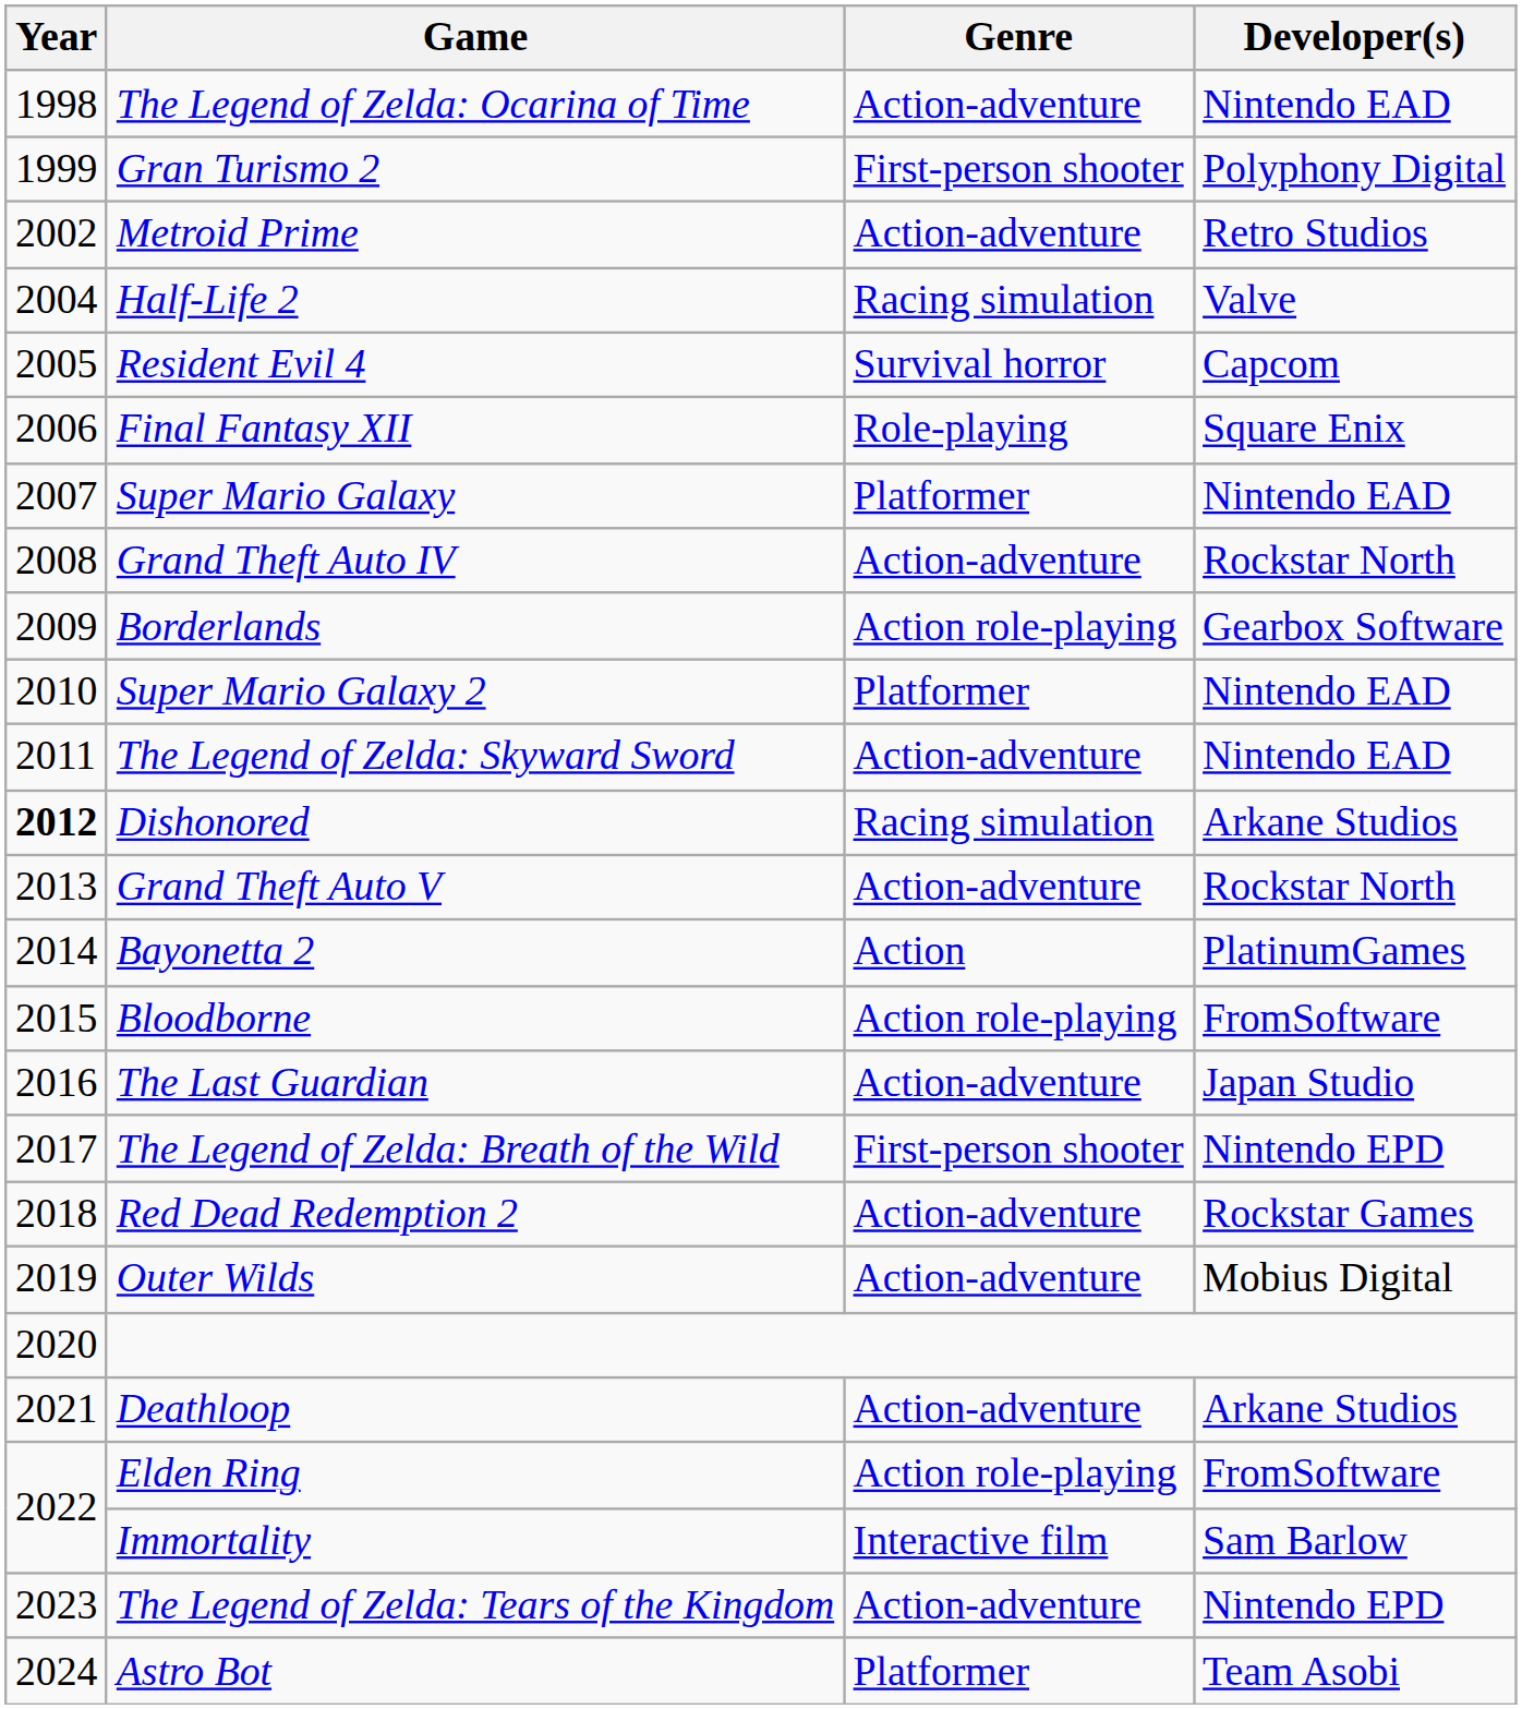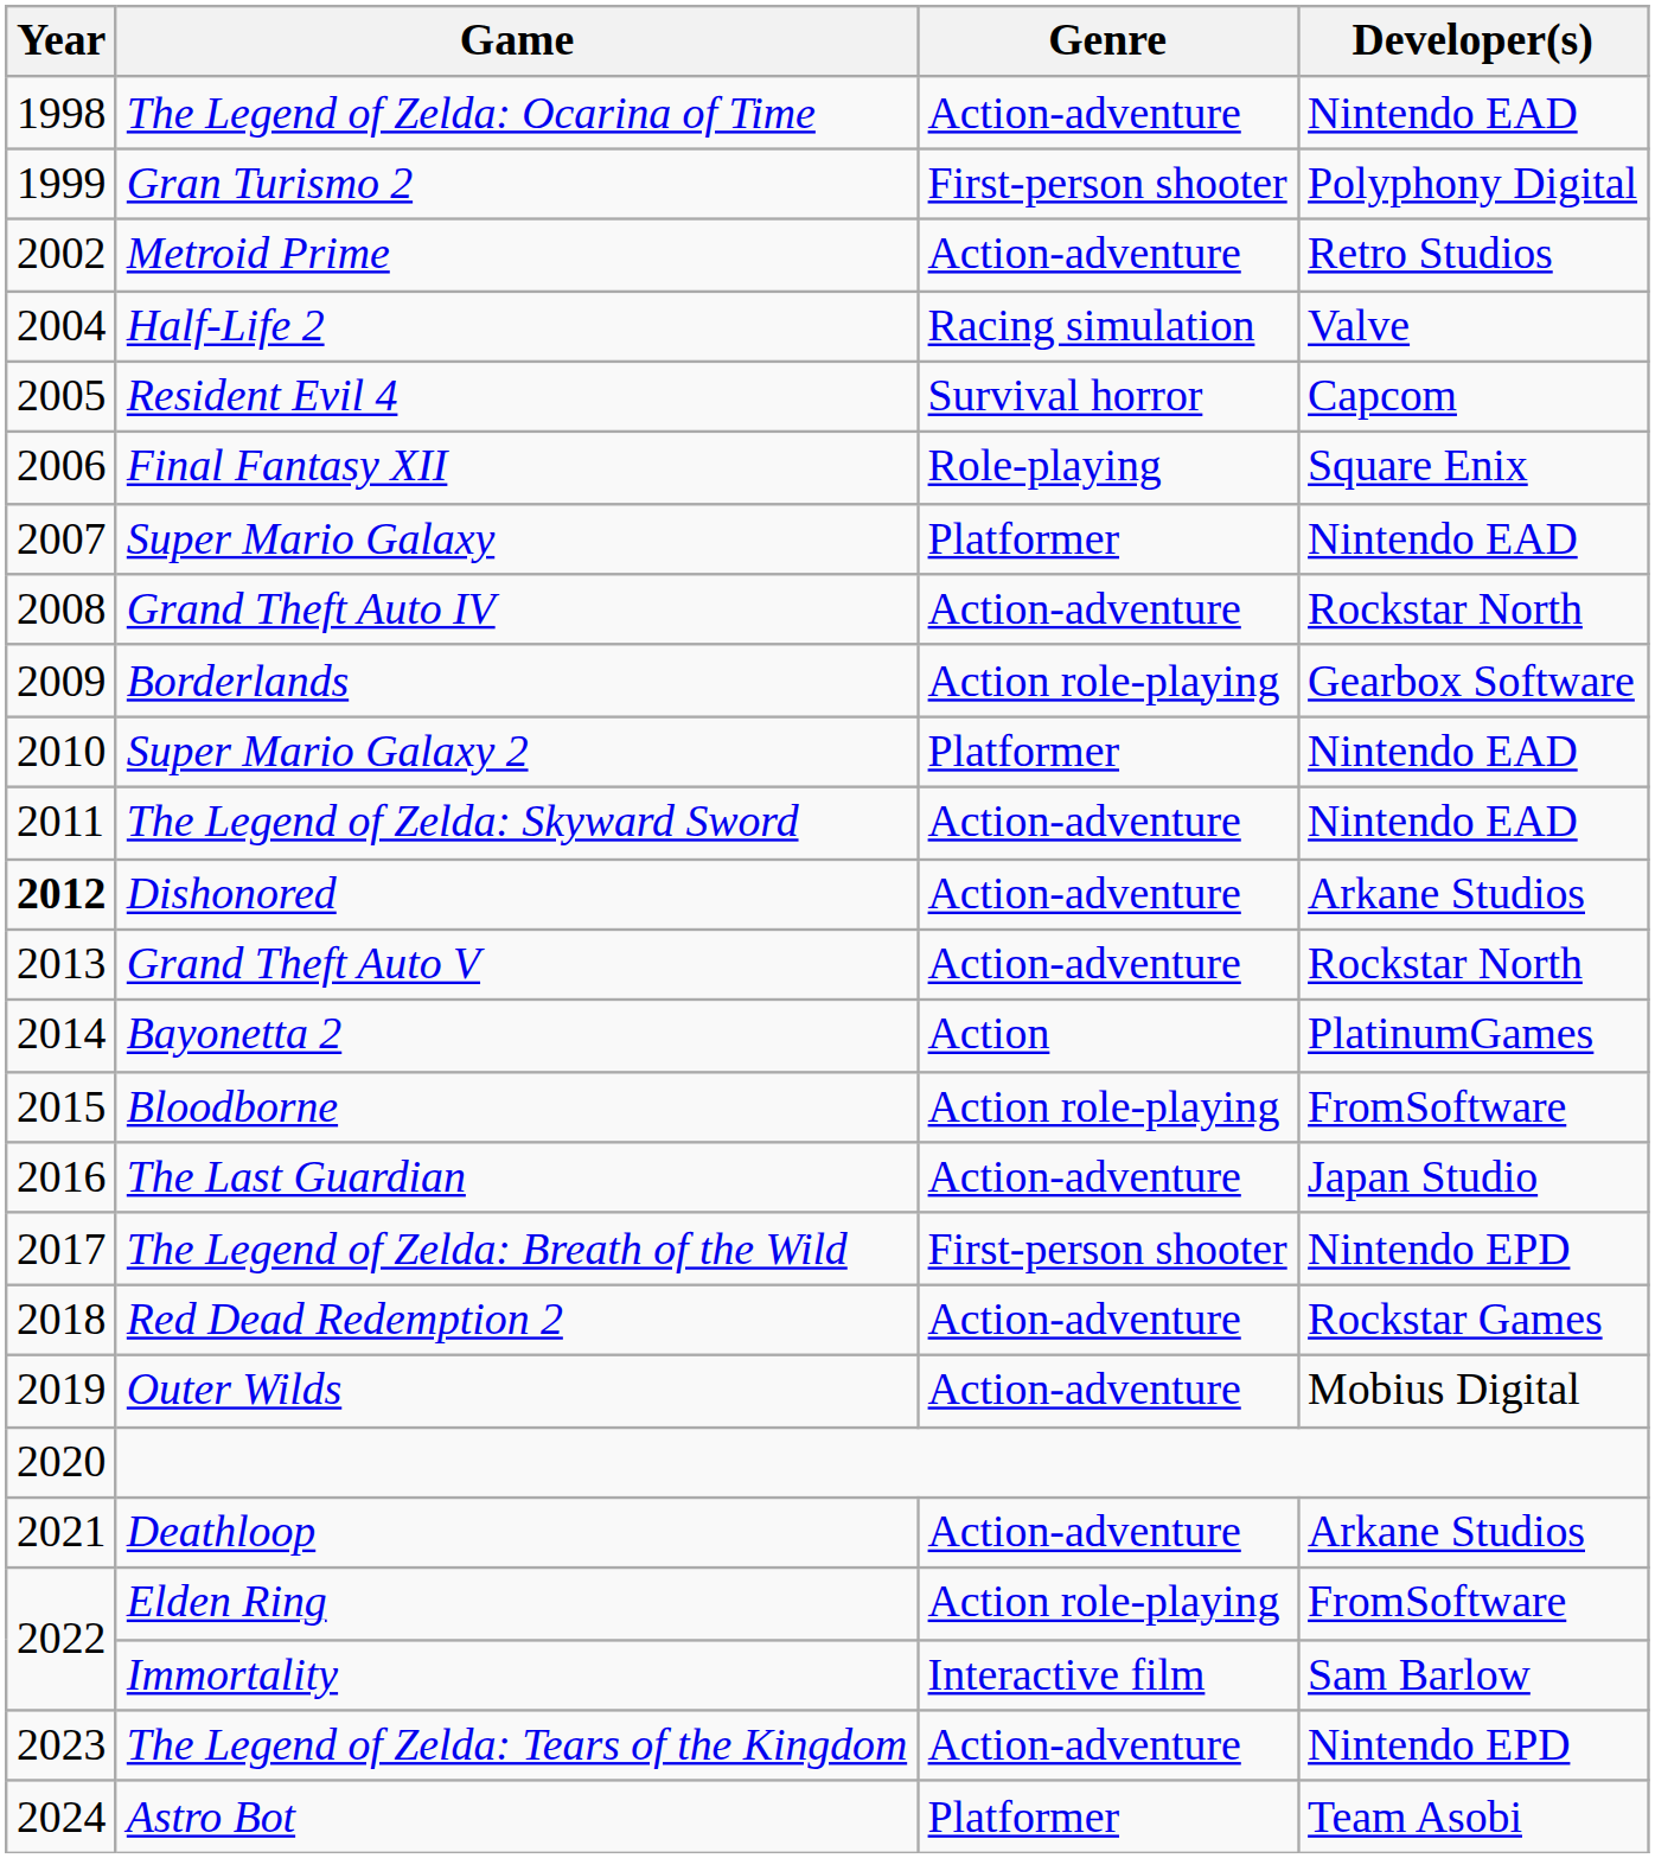Dishonored | Genre: Racing simulation -> Action-adventure
